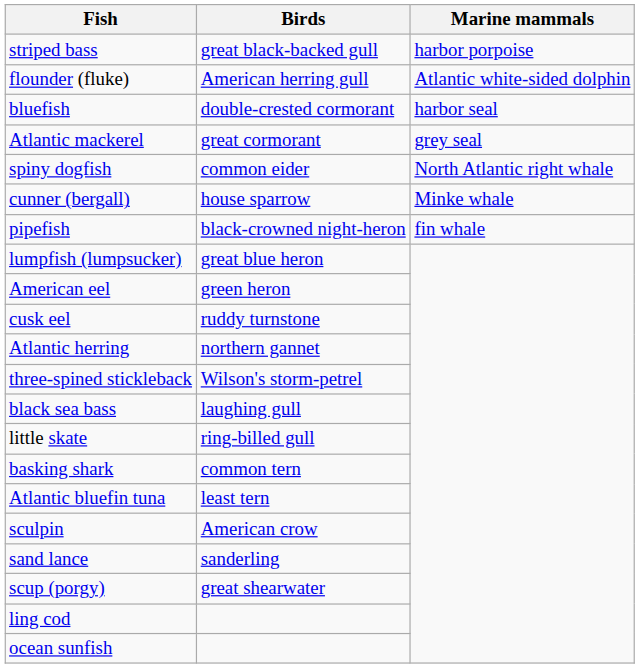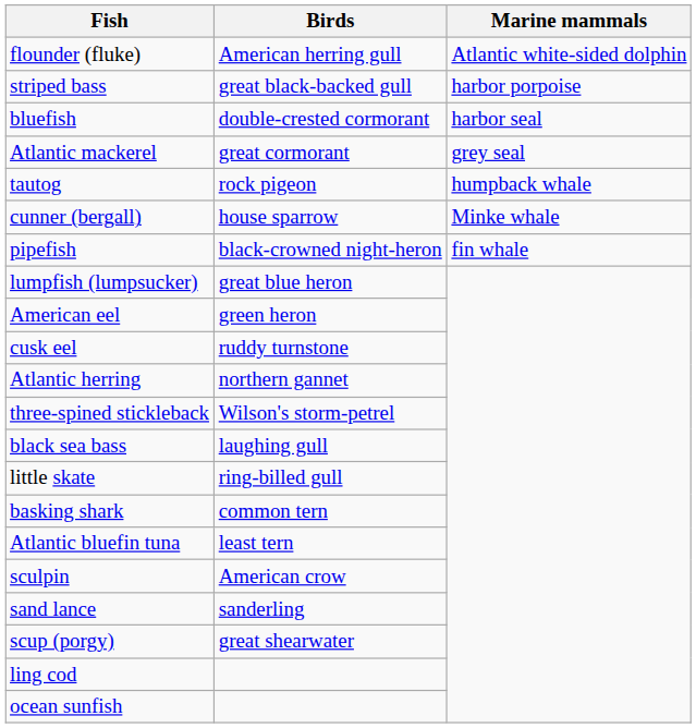rows swapped: flounder (fluke) <-> striped bass
- row: spiny dogfish | common eider | North Atlantic right whale
+ row: tautog | rock pigeon | humpback whale
